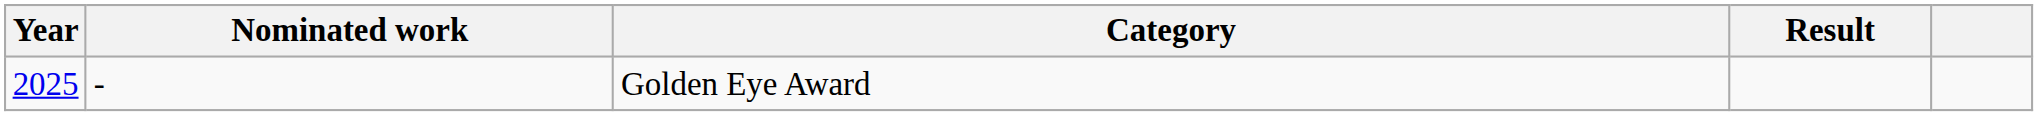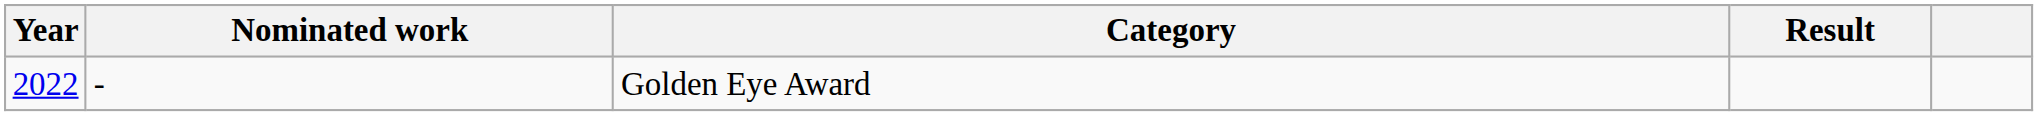Golden Eye Award | Year: 2025 -> 2022
